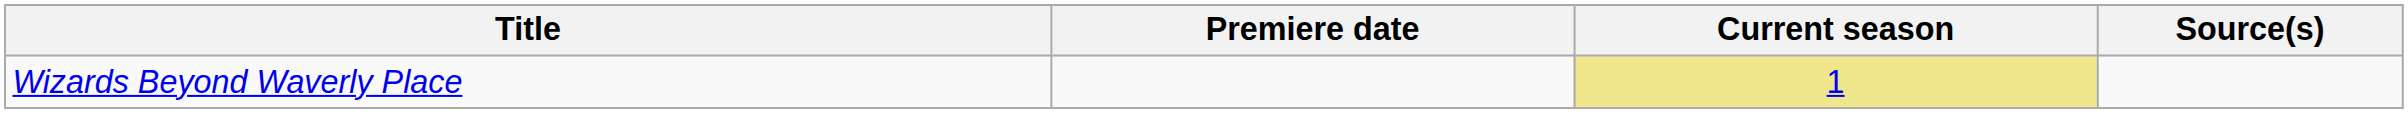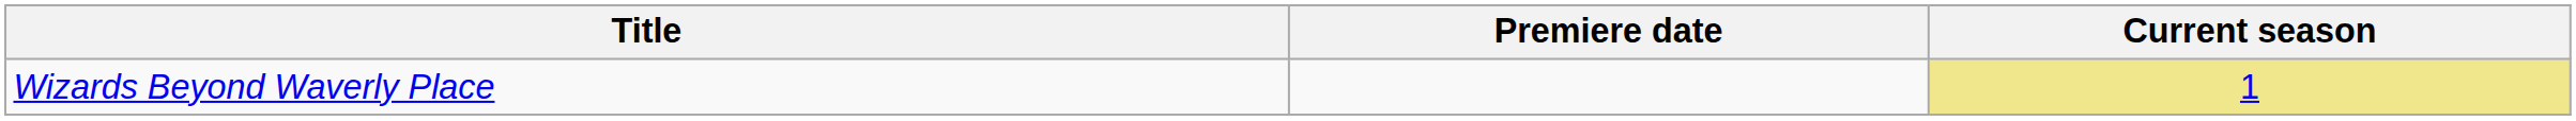- column: Source(s)
